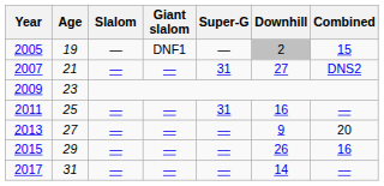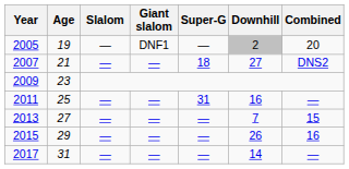2005 | Combined: 15 -> 20
2007 | Super-G: 31 -> 18
2013 | Downhill: 9 -> 7
2013 | Combined: 20 -> 15
